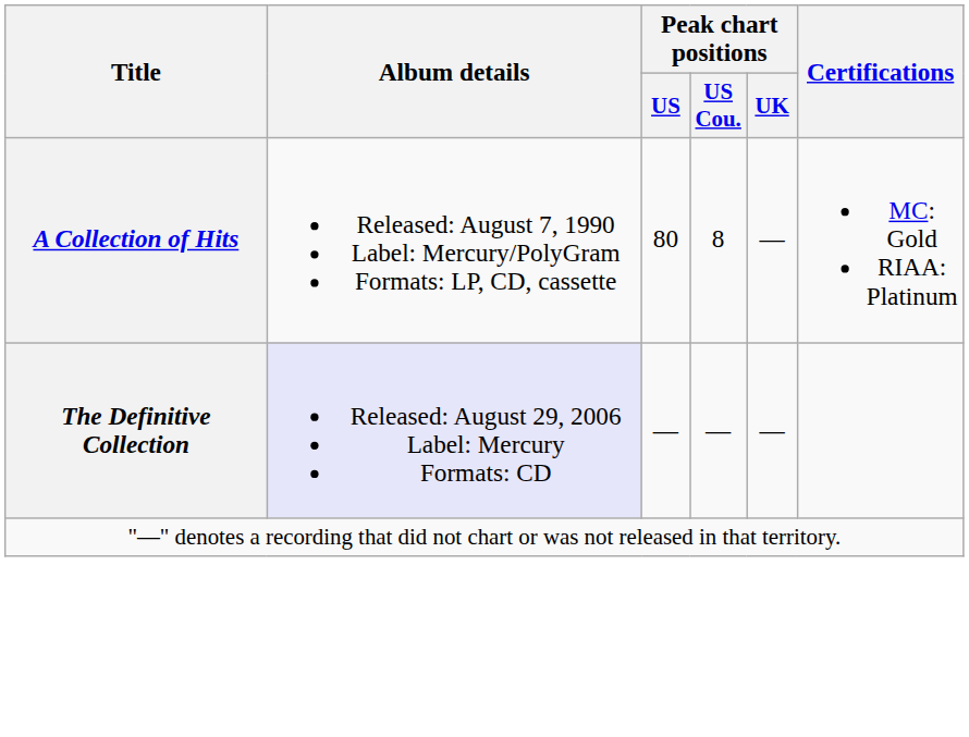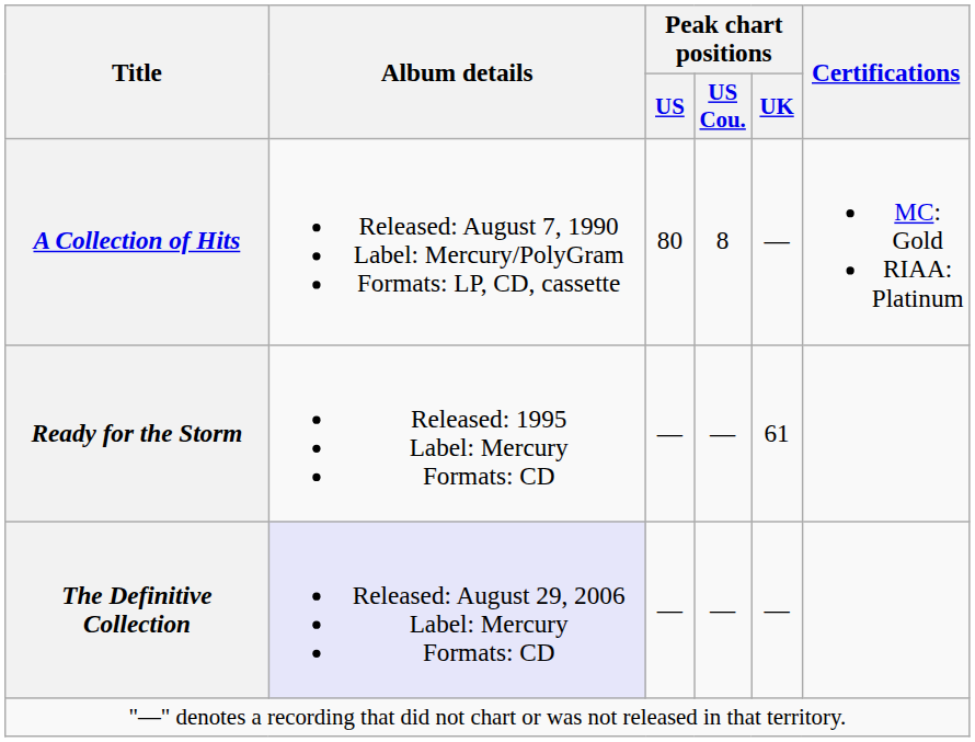+ row: Ready for the Storm | Released: 1995 Label: Mercury Formats: CD | — | — | 61
